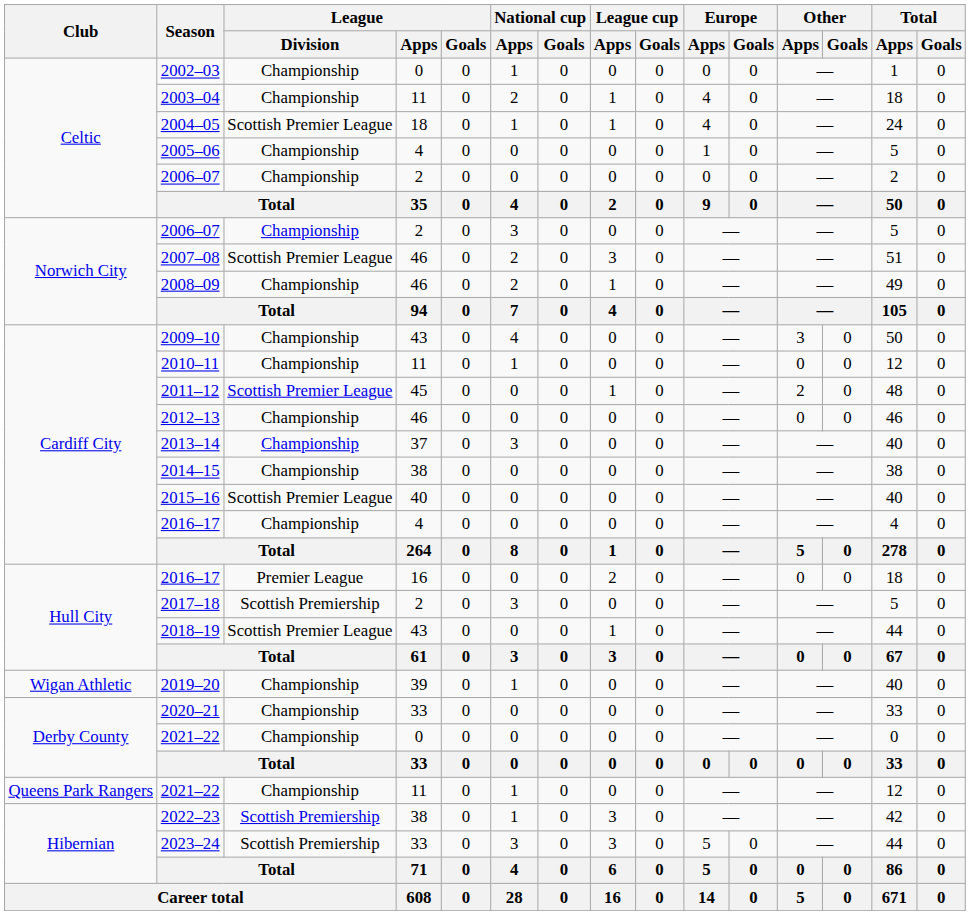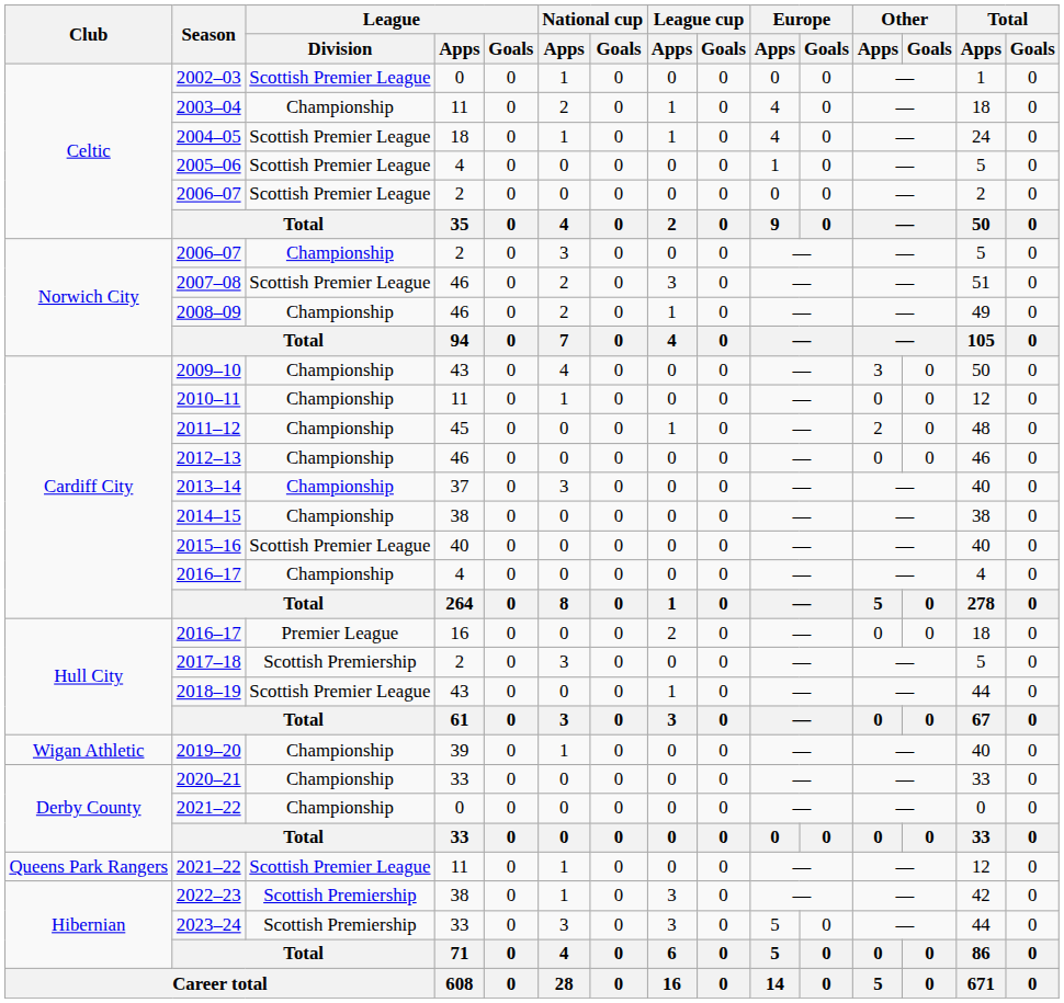2002–03 | League / Division: Championship -> Scottish Premier League
2005–06 | League / Division: Championship -> Scottish Premier League
Celtic / 2006–07 | League / Division: Championship -> Scottish Premier League
2011–12 | League / Division: Scottish Premier League -> Championship
Queens Park Rangers / 2021–22 | League / Division: Championship -> Scottish Premier League
